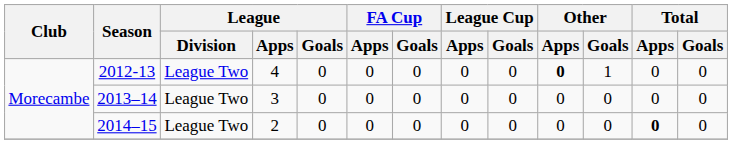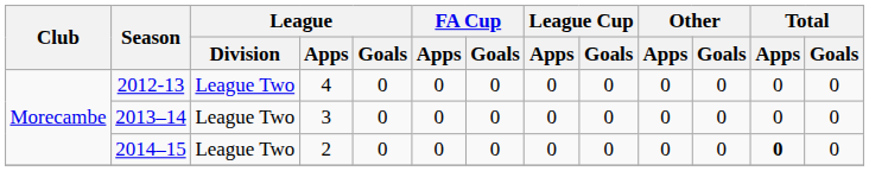2012-13 | Other / Apps: bold -> normal
2012-13 | Other / Goals: 1 -> 0
